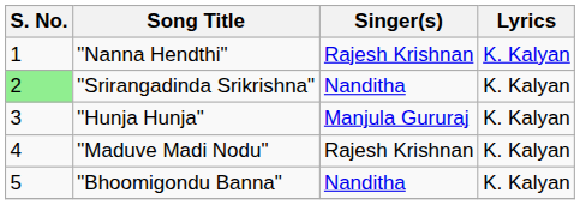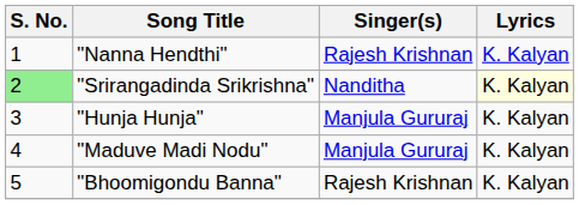"Srirangadinda Srikrishna" | Lyrics: no background -> lightyellow background
"Maduve Madi Nodu" | Singer(s): Rajesh Krishnan -> Manjula Gururaj
"Bhoomigondu Banna" | Singer(s): Nanditha -> Rajesh Krishnan
